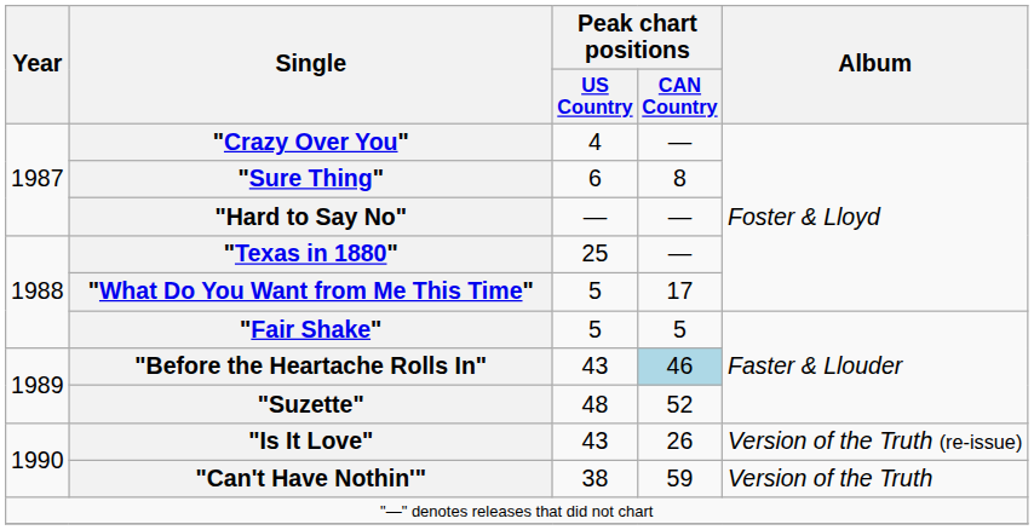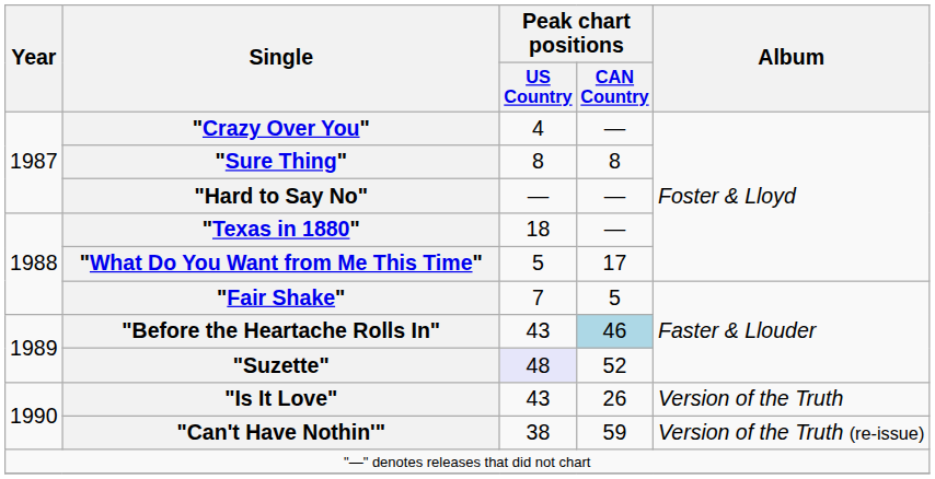"Sure Thing" | Peak chart positions / US Country: 6 -> 8
"Texas in 1880" | Peak chart positions / US Country: 25 -> 18
"Fair Shake" | Peak chart positions / US Country: 5 -> 7
"Suzette" | Peak chart positions / US Country: no background -> lavender background
"Is It Love" | Album: Version of the Truth (re-issue) -> Version of the Truth
"Can't Have Nothin'" | Album: Version of the Truth -> Version of the Truth (re-issue)
